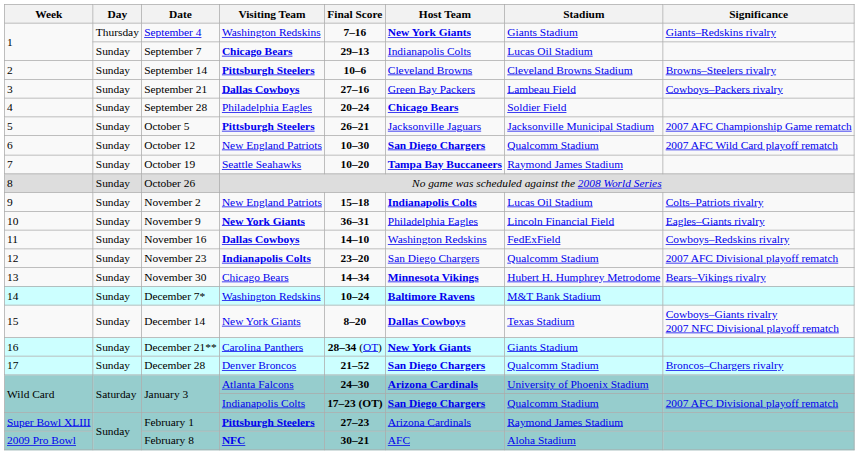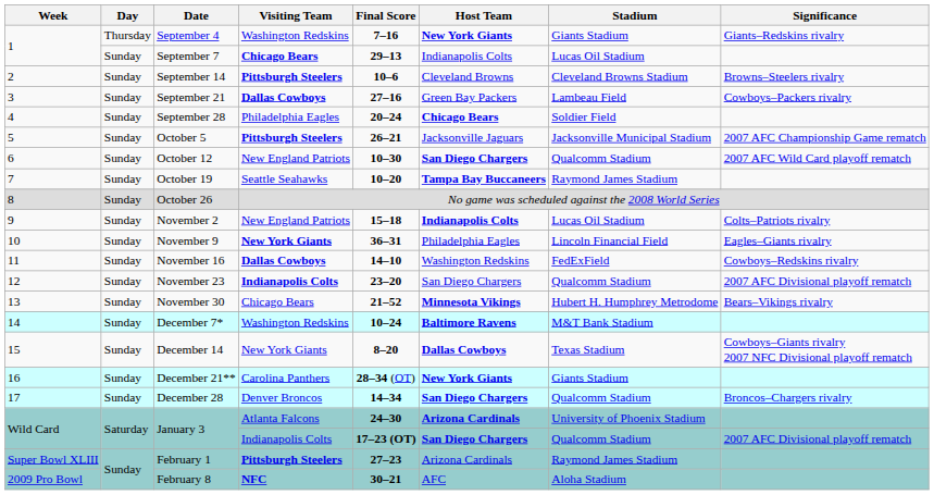November 30 | Final Score: 14–34 -> 21–52
December 28 | Final Score: 21–52 -> 14–34
